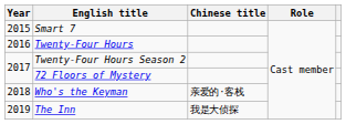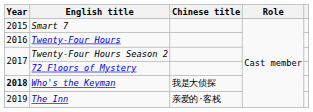Who's the Keyman | Year: normal -> bold
Who's the Keyman | Chinese title: 亲爱的·客栈 -> 我是大侦探
The Inn | Chinese title: 我是大侦探 -> 亲爱的·客栈
